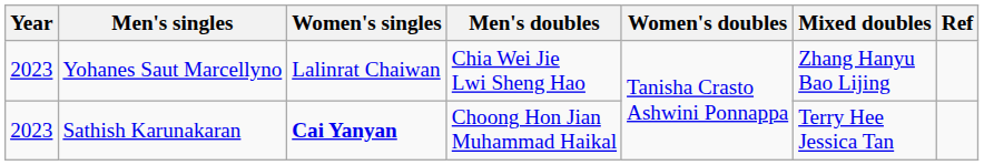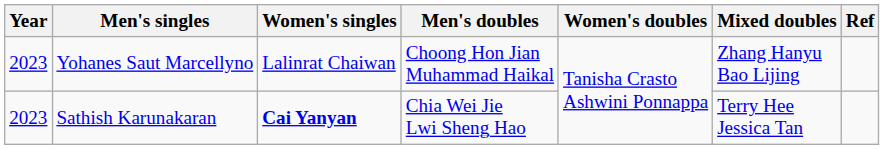Yohanes Saut Marcellyno | Men's doubles: Chia Wei Jie Lwi Sheng Hao -> Choong Hon Jian Muhammad Haikal
Sathish Karunakaran | Men's doubles: Choong Hon Jian Muhammad Haikal -> Chia Wei Jie Lwi Sheng Hao
